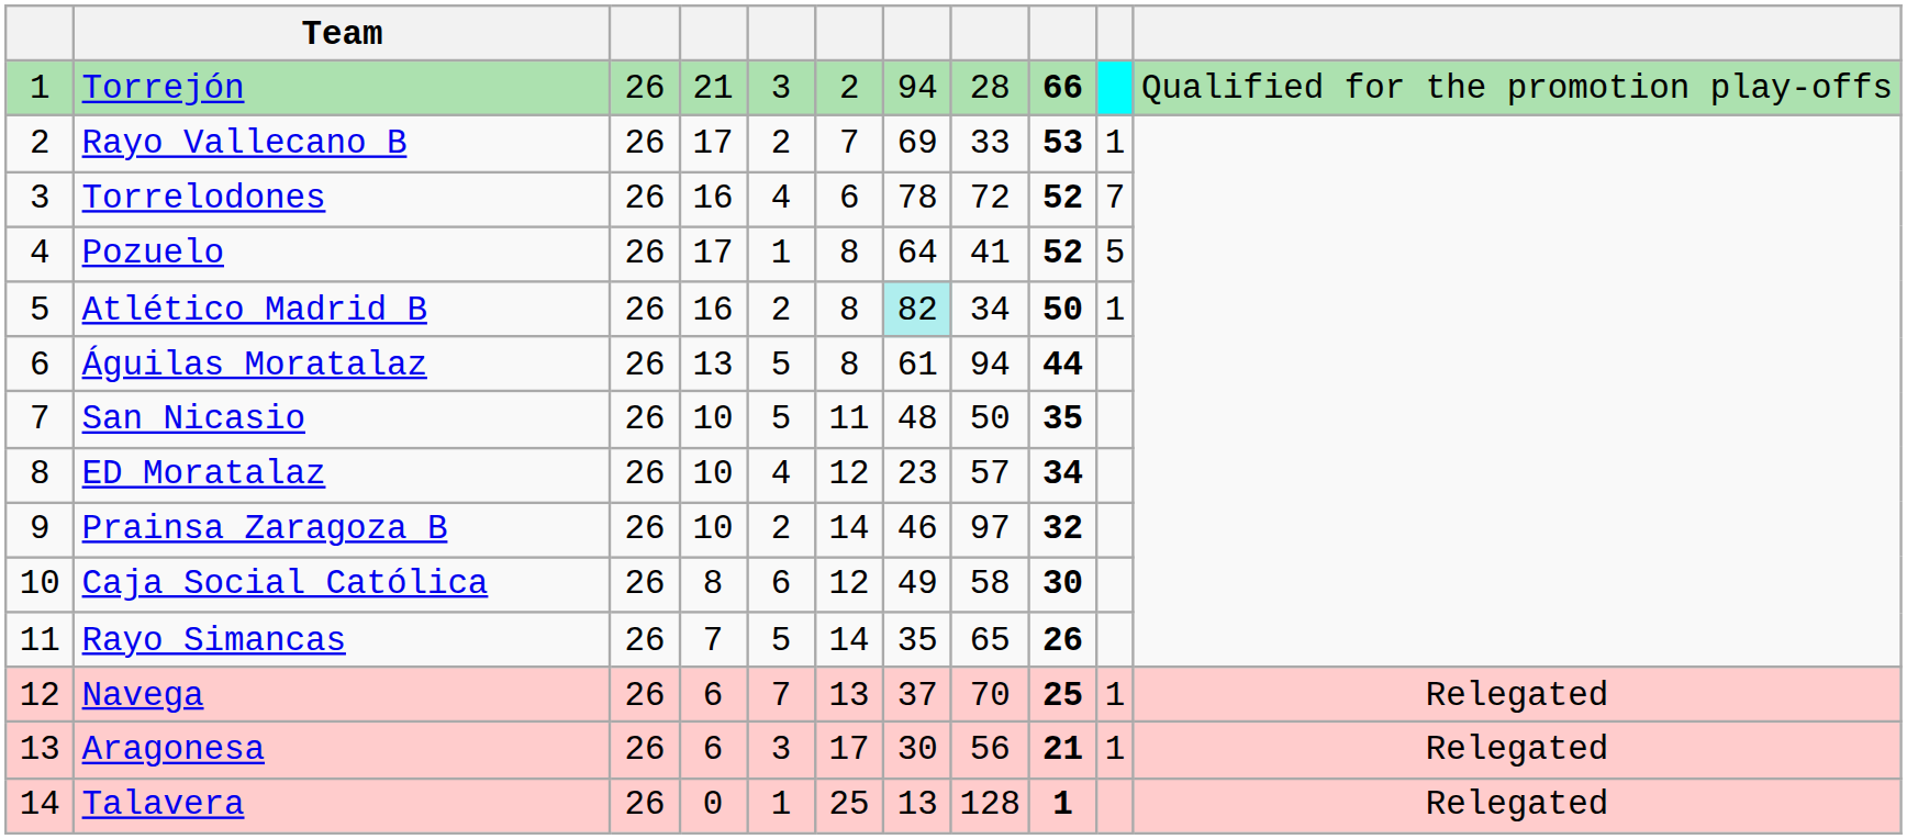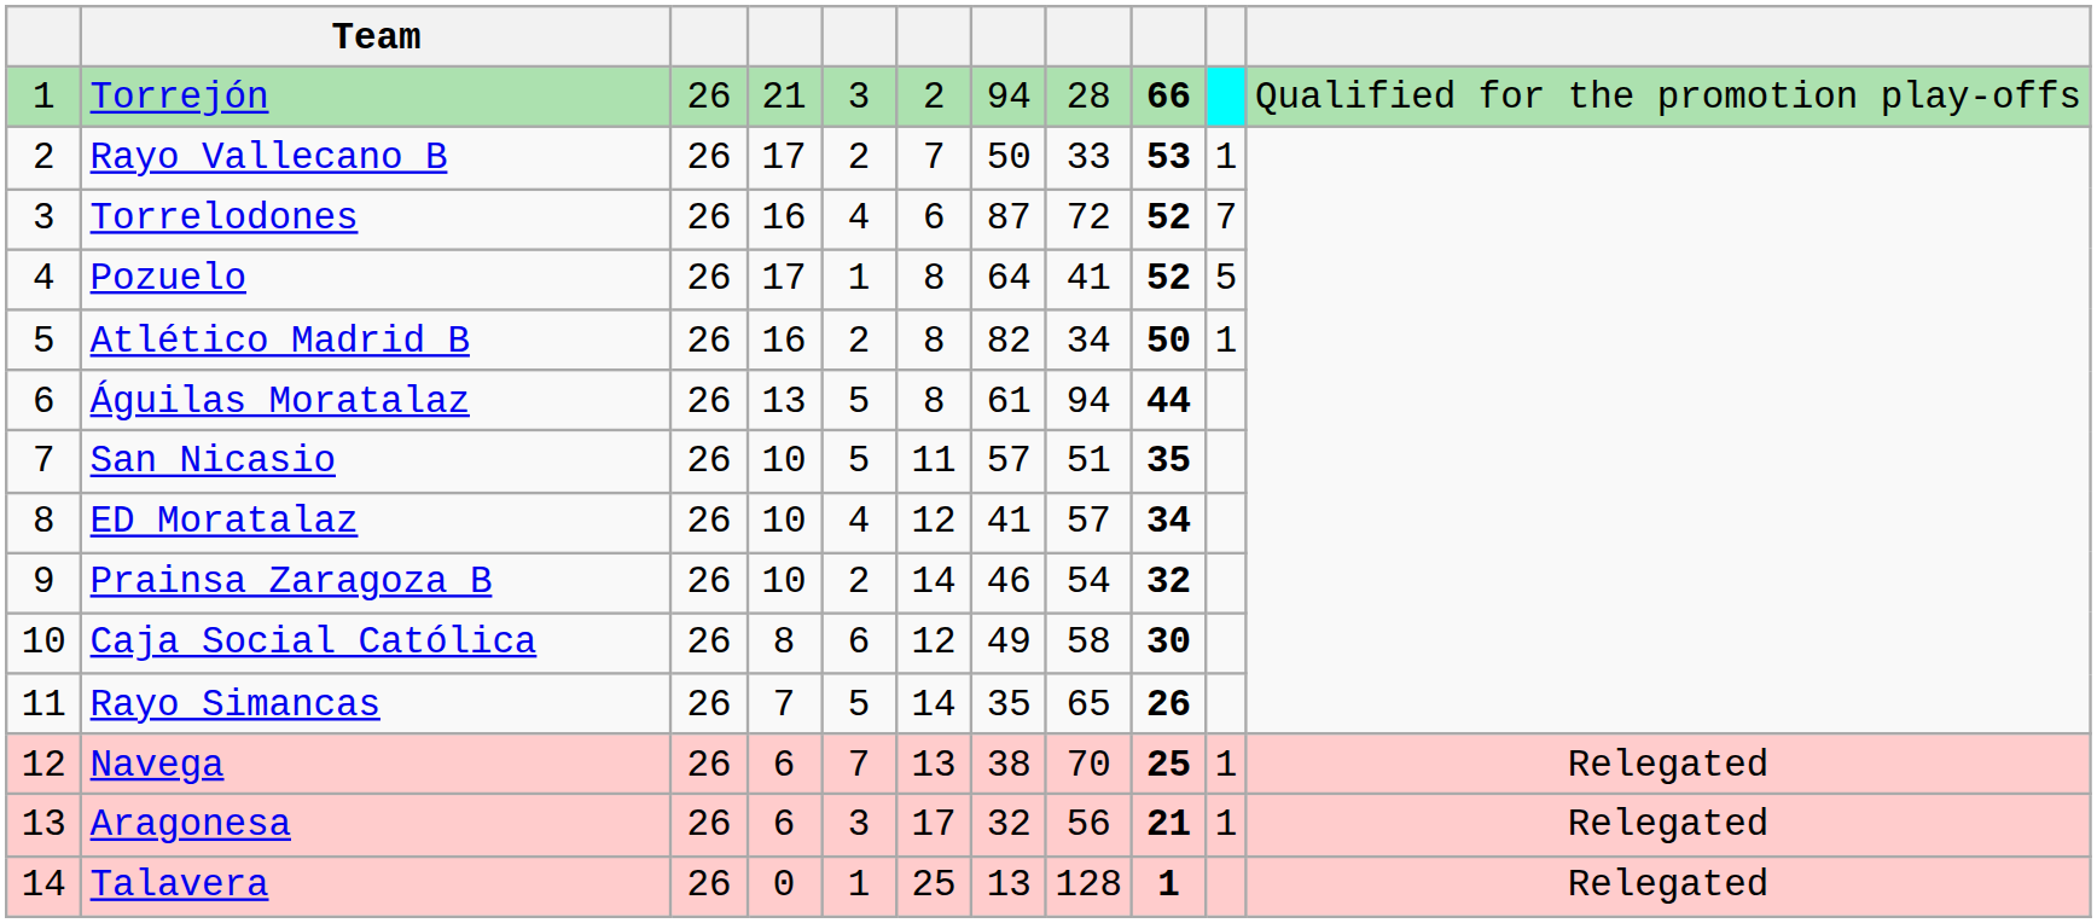Rayo Vallecano B | column 7: 69 -> 50
Torrelodones | column 7: 78 -> 87
Atlético Madrid B | column 7: paleturquoise background -> no background
San Nicasio | column 7: 48 -> 57
San Nicasio | column 8: 50 -> 51
ED Moratalaz | column 7: 23 -> 41
Prainsa Zaragoza B | column 8: 97 -> 54
Navega | column 7: 37 -> 38
Aragonesa | column 7: 30 -> 32
